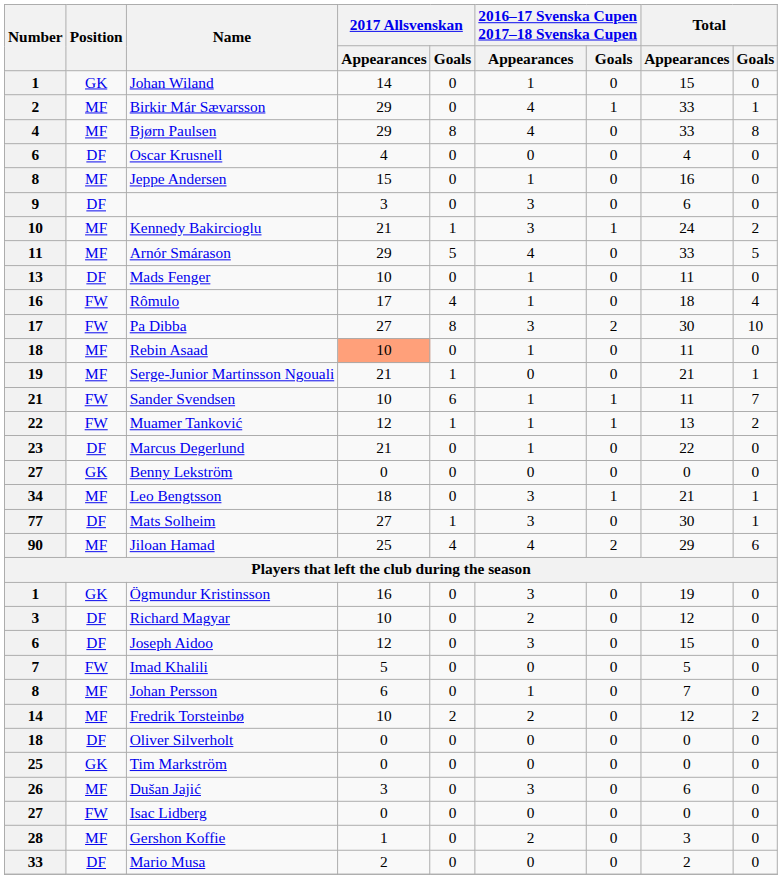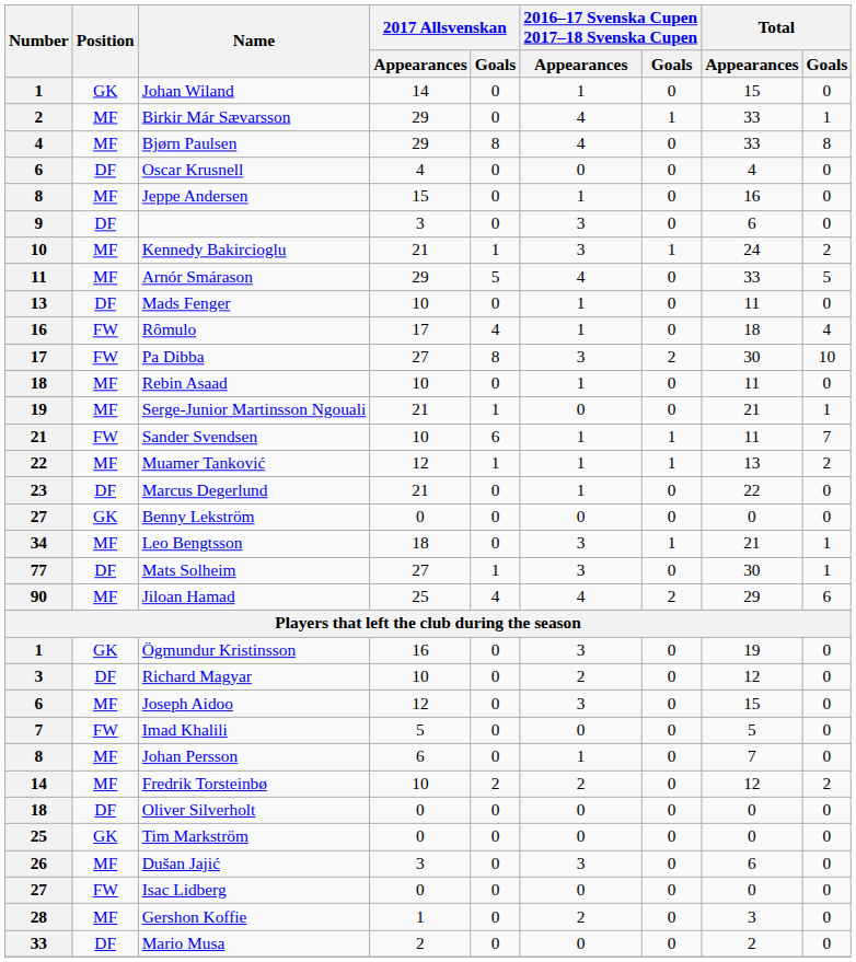Rebin Asaad | 2017 Allsvenskan / Appearances: lightsalmon background -> no background
Muamer Tanković | Position: FW -> MF
Joseph Aidoo | Position: DF -> MF
